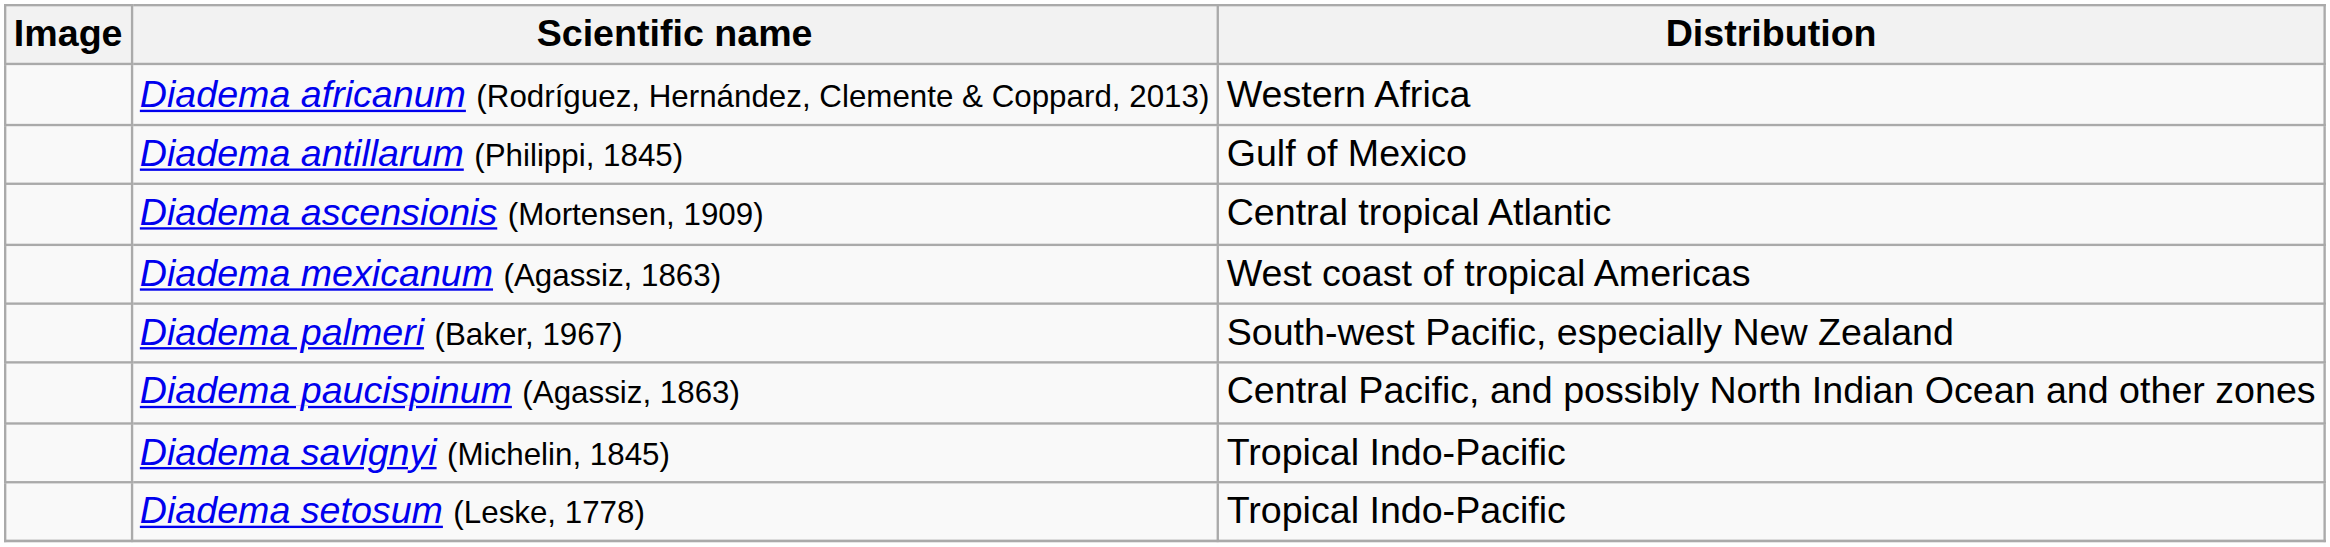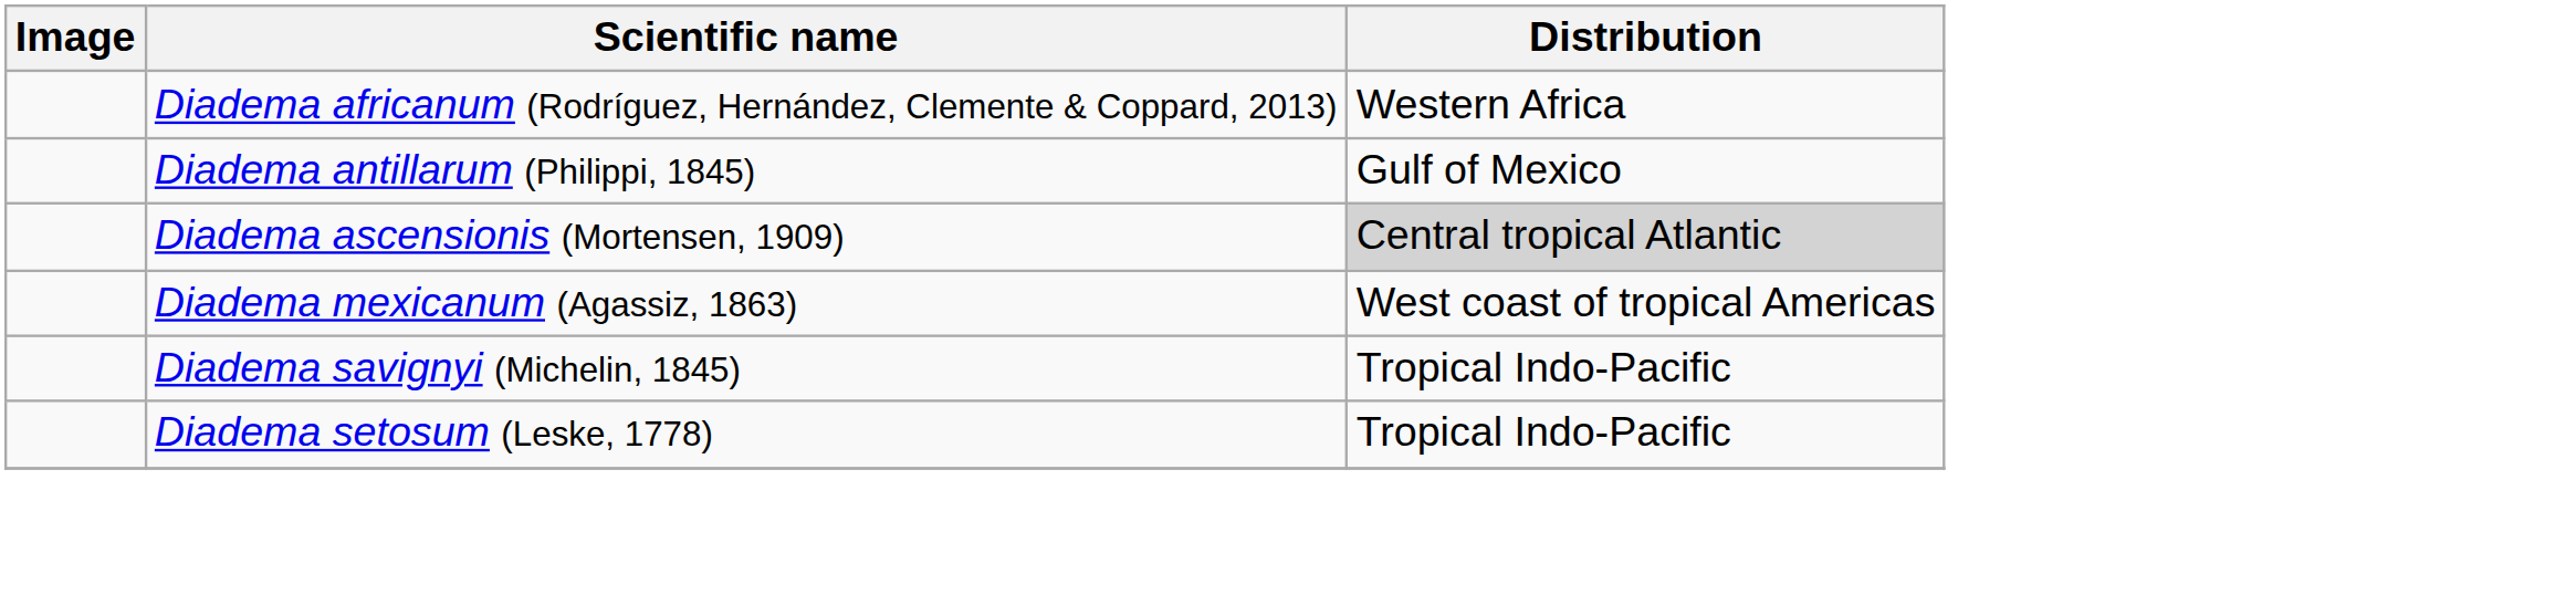Diadema ascensionis (Mortensen, 1909) | Distribution: no background -> lightgrey background
- row: Diadema palmeri (Baker, 1967) | South-west Pacific, especially New Zealand
- row: Diadema paucispinum (Agassiz, 1863) | Central Pacific, and possibly North Indian Ocean and other zones
